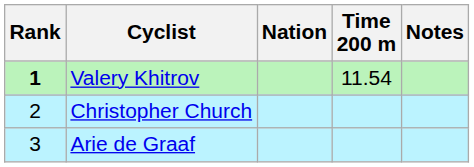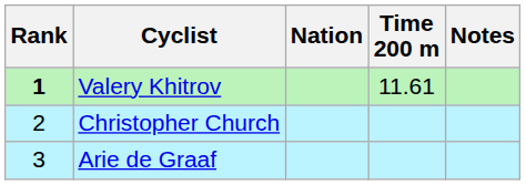Valery Khitrov | Time 200 m: 11.54 -> 11.61
